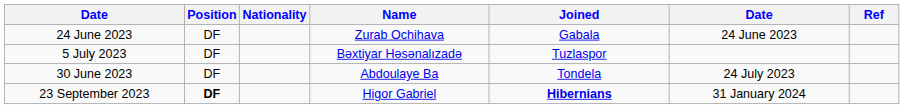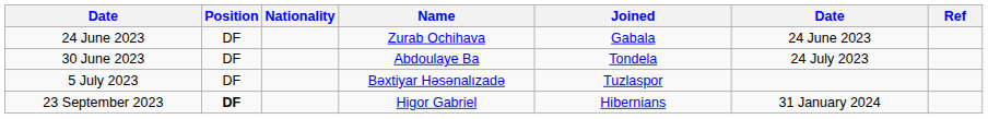rows swapped: 30 June 2023 <-> 5 July 2023
23 September 2023 | Joined: bold -> normal
